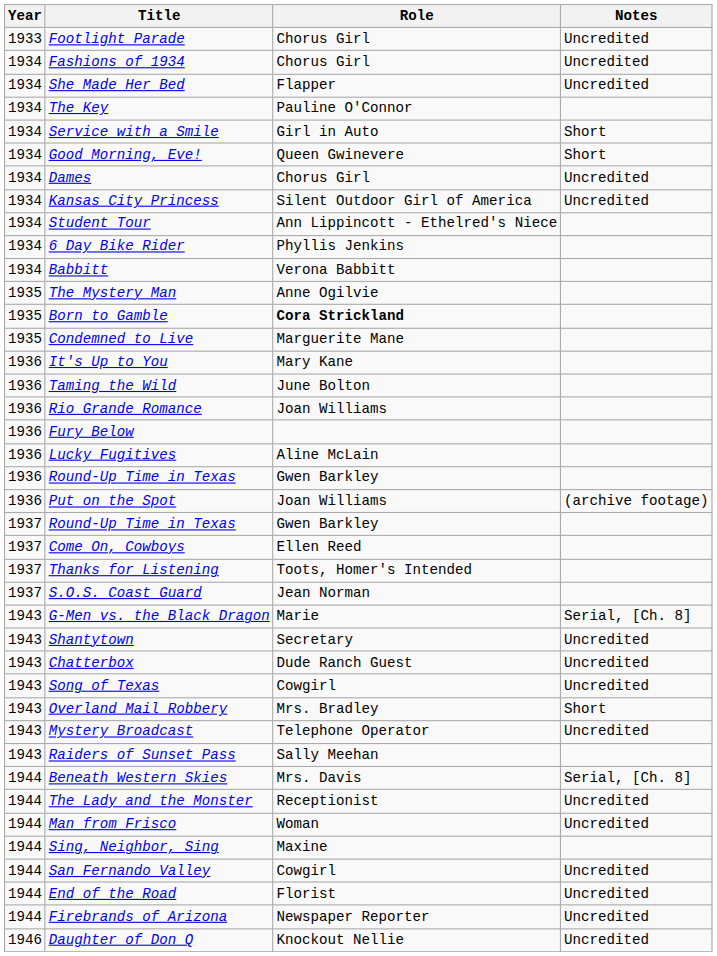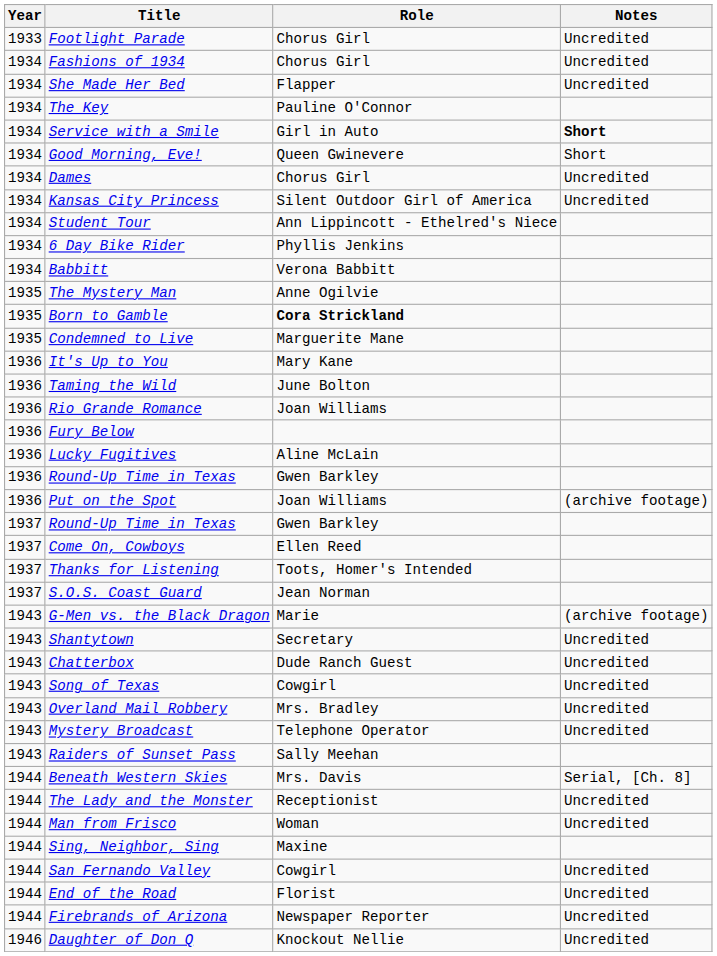Service with a Smile | Notes: normal -> bold
G-Men vs. the Black Dragon | Notes: Serial, [Ch. 8] -> (archive footage)
Overland Mail Robbery | Notes: Short -> Uncredited
